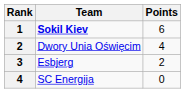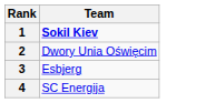- column: Points | 6 | 4 | 2 | 0
